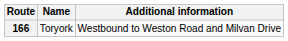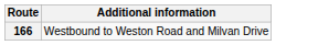- column: Name | Toryork
